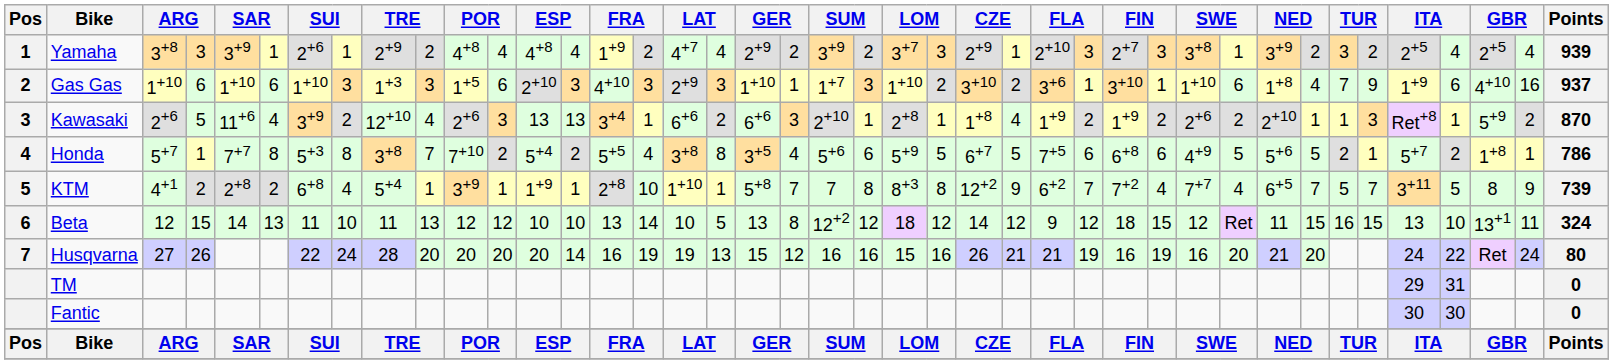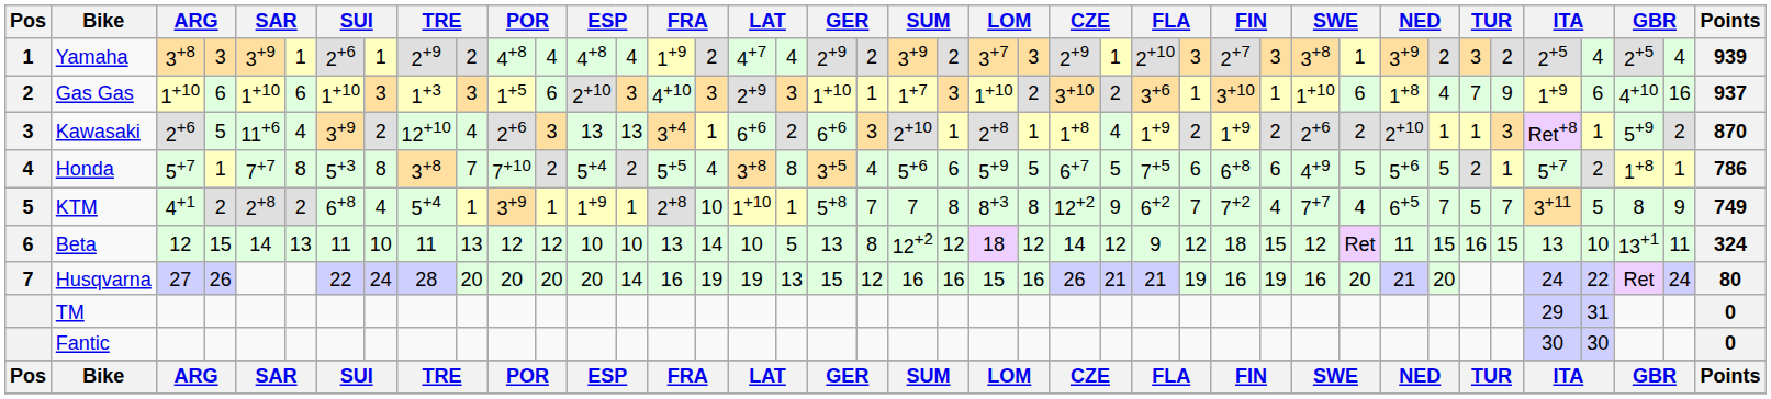KTM | Points: 739 -> 749
